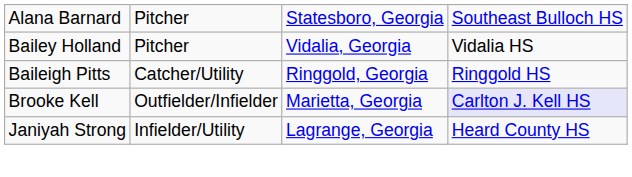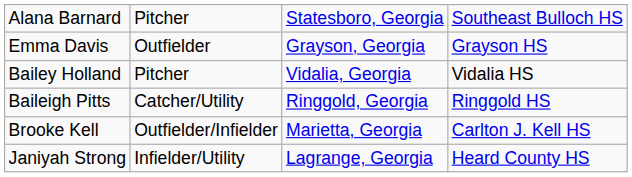+ row: Emma Davis | Outfielder | Grayson, Georgia | Grayson HS
Brooke Kell | column 4: lavender background -> no background
